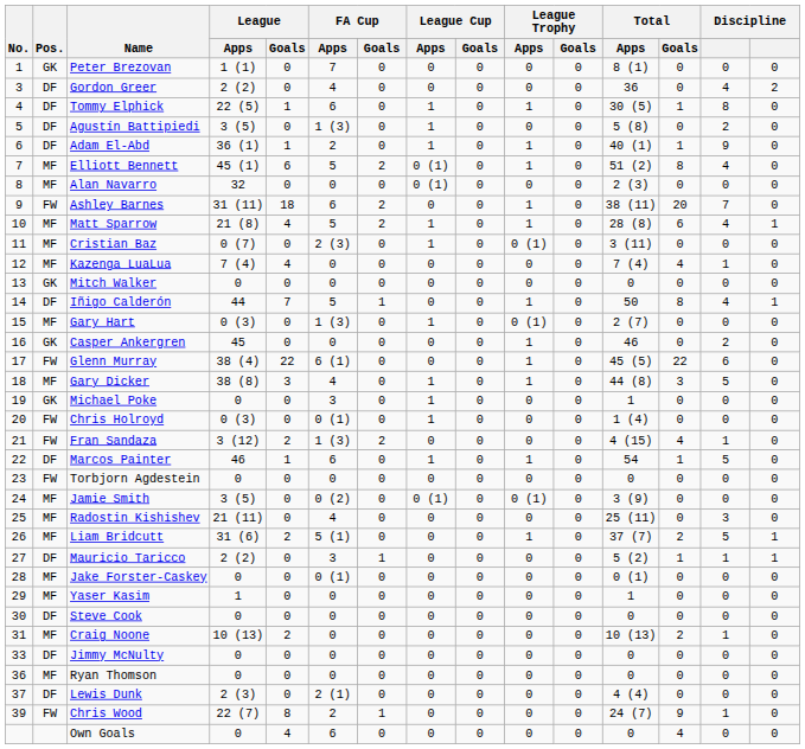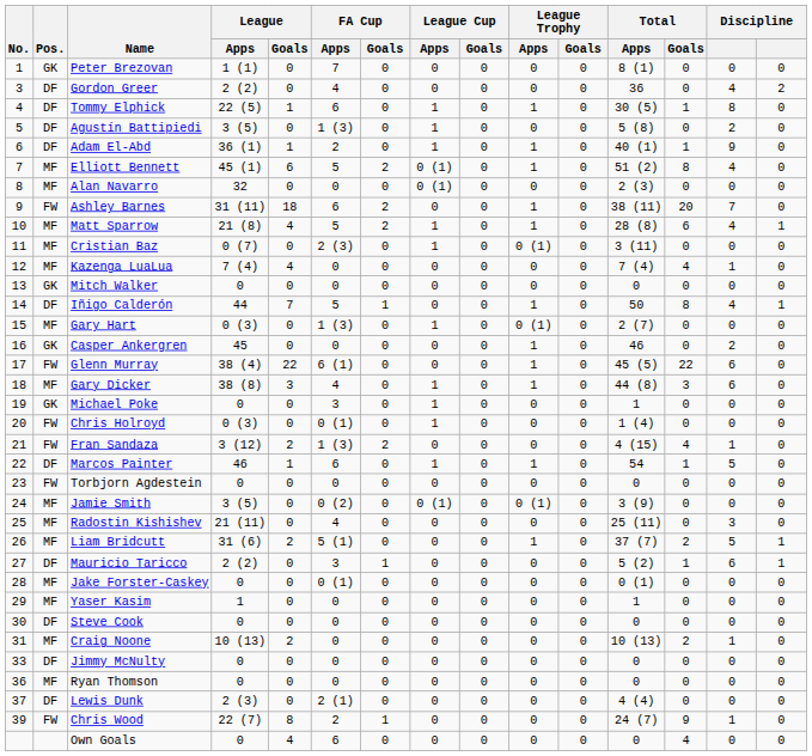Gary Dicker | column 14: 5 -> 6
Mauricio Taricco | column 14: 1 -> 6
